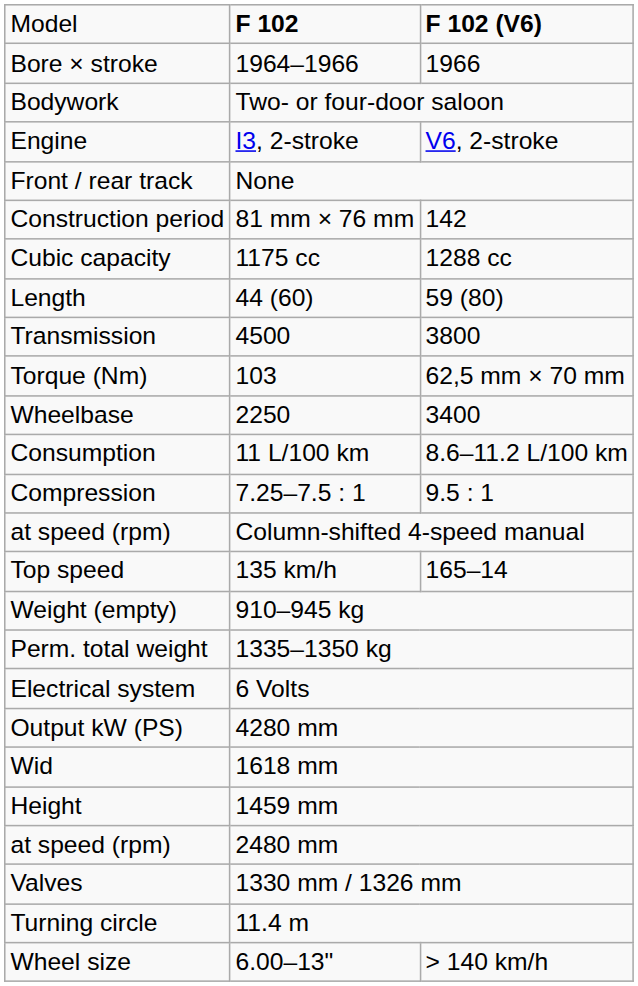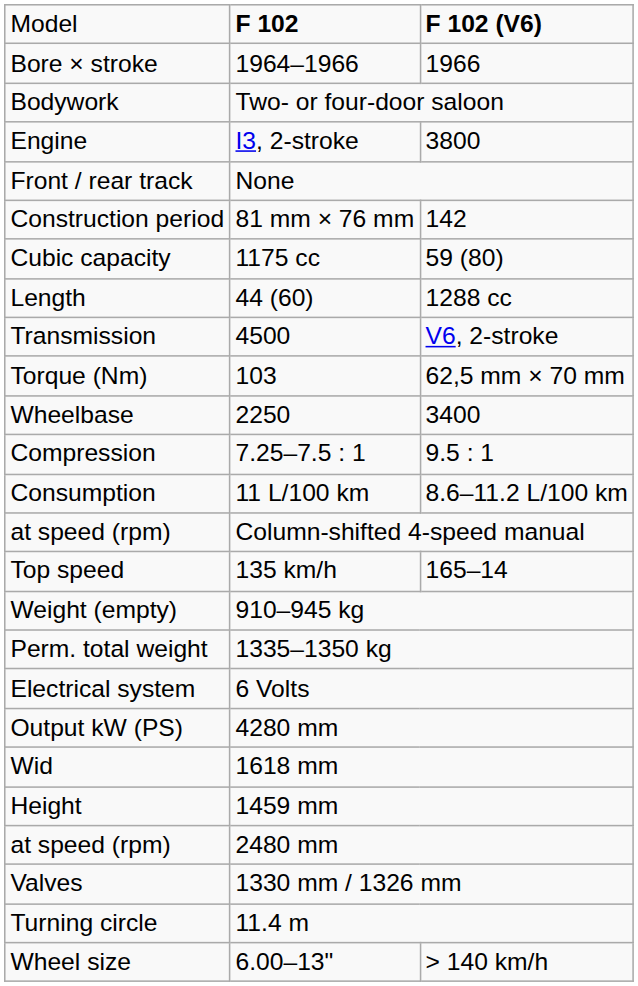I3, 2-stroke | column 3: V6, 2-stroke -> 3800
1175 cc | column 3: 1288 cc -> 59 (80)
44 (60) | column 3: 59 (80) -> 1288 cc
4500 | column 3: 3800 -> V6, 2-stroke
rows swapped: 7.25–7.5 : 1 <-> 11 L/100 km
